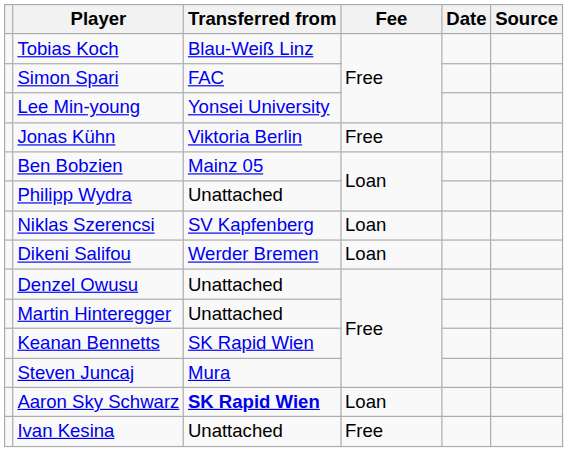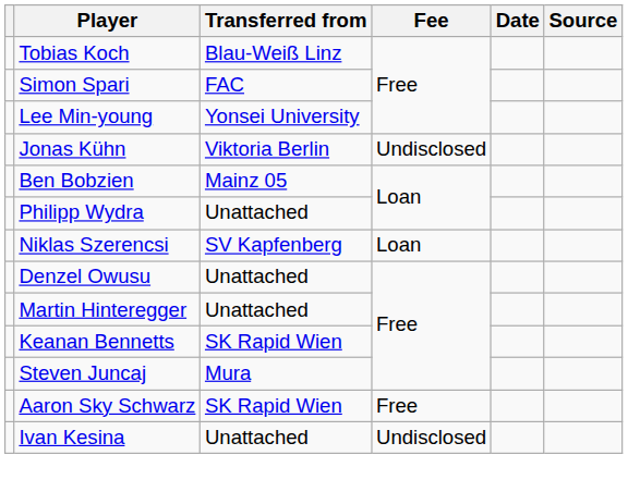Jonas Kühn | Fee: Free -> Undisclosed
- row: Dikeni Salifou | Werder Bremen | Loan
Aaron Sky Schwarz | Transferred from: bold -> normal
Aaron Sky Schwarz | Fee: Loan -> Free
Ivan Kesina | Fee: Free -> Undisclosed
